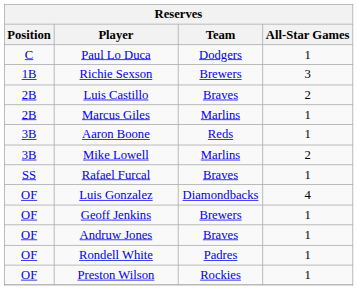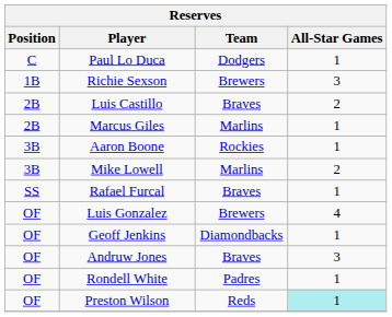Aaron Boone | Team: Reds -> Rockies
Luis Gonzalez | Team: Diamondbacks -> Brewers
Geoff Jenkins | Team: Brewers -> Diamondbacks
Andruw Jones | All-Star Games: 1 -> 3
Preston Wilson | Team: Rockies -> Reds
Preston Wilson | All-Star Games: no background -> paleturquoise background
